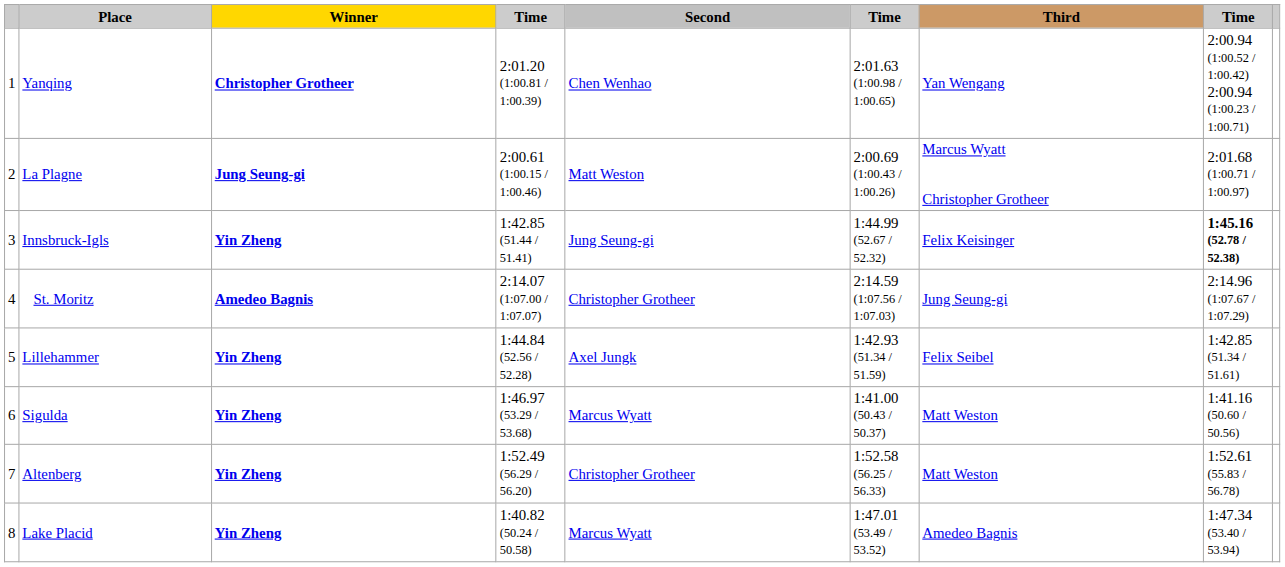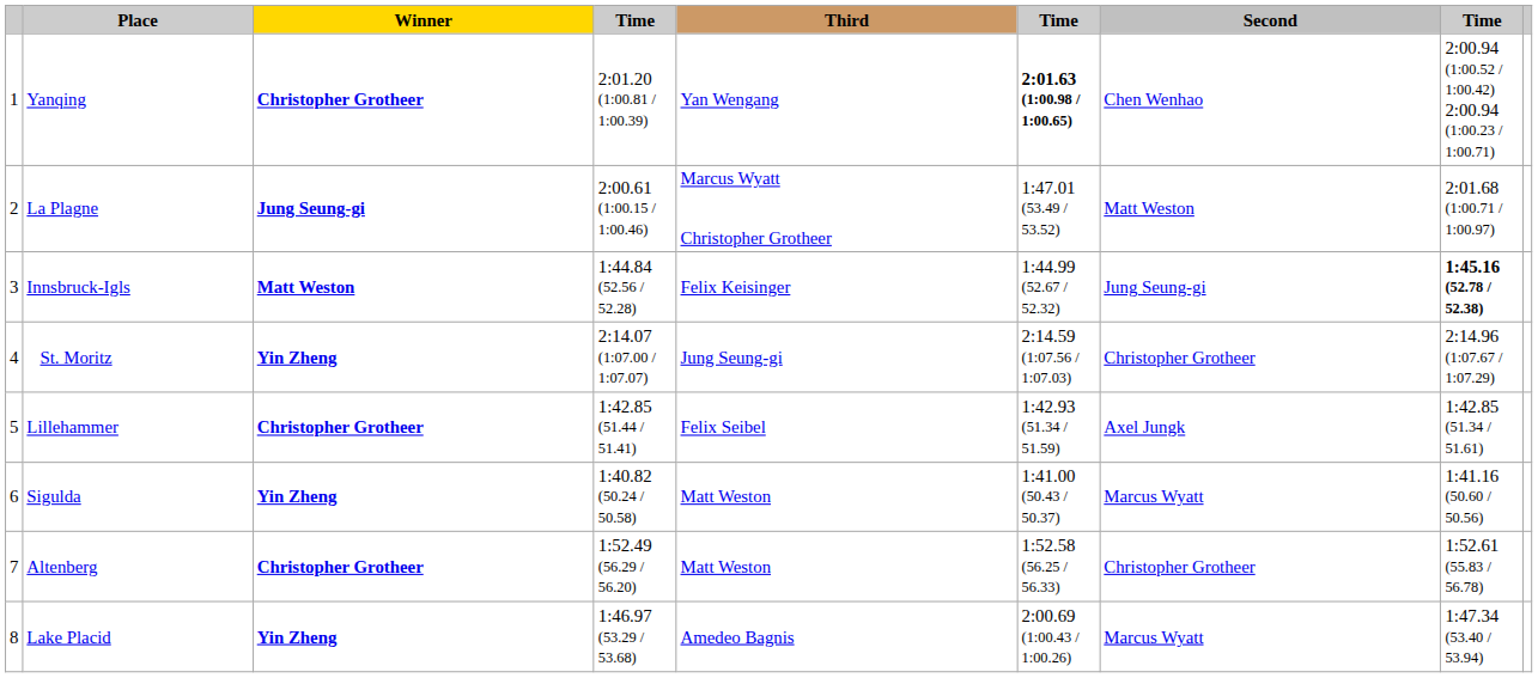columns swapped: Second <-> Third
Yanqing | column 6: normal -> bold
La Plagne | column 6: 2:00.69 (1:00.43 / 1:00.26) -> 1:47.01 (53.49 / 53.52)
Innsbruck-Igls | Winner: Yin Zheng -> Matt Weston
Innsbruck-Igls | column 4: 1:42.85 (51.44 / 51.41) -> 1:44.84 (52.56 / 52.28)
St. Moritz | Winner: Amedeo Bagnis -> Yin Zheng
Lillehammer | Winner: Yin Zheng -> Christopher Grotheer
Lillehammer | column 4: 1:44.84 (52.56 / 52.28) -> 1:42.85 (51.44 / 51.41)
Sigulda | column 4: 1:46.97 (53.29 / 53.68) -> 1:40.82 (50.24 / 50.58)
Altenberg | Winner: Yin Zheng -> Christopher Grotheer
Lake Placid | column 4: 1:40.82 (50.24 / 50.58) -> 1:46.97 (53.29 / 53.68)
Lake Placid | column 6: 1:47.01 (53.49 / 53.52) -> 2:00.69 (1:00.43 / 1:00.26)
